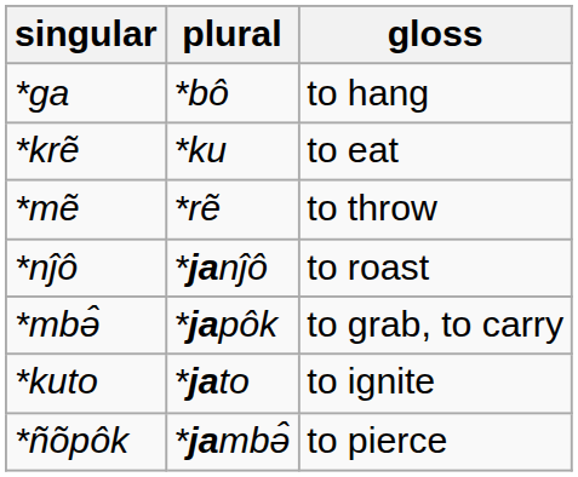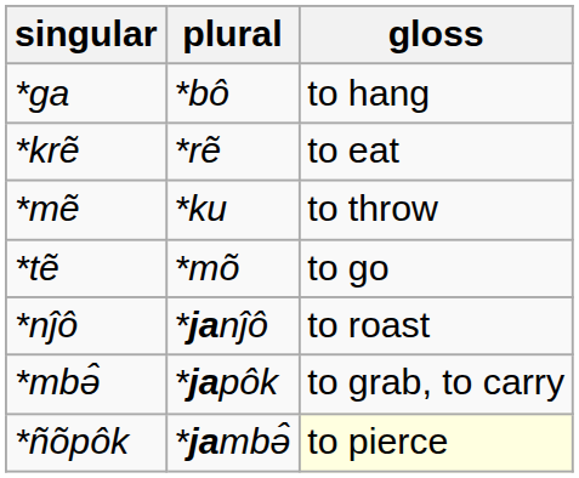*krẽ | plural: *ku -> *rẽ
*mẽ | plural: *rẽ -> *ku
+ row: *tẽ | *mõ | to go
- row: *kuto | *jato | to ignite
*ñõpôk | gloss: no background -> lightyellow background
